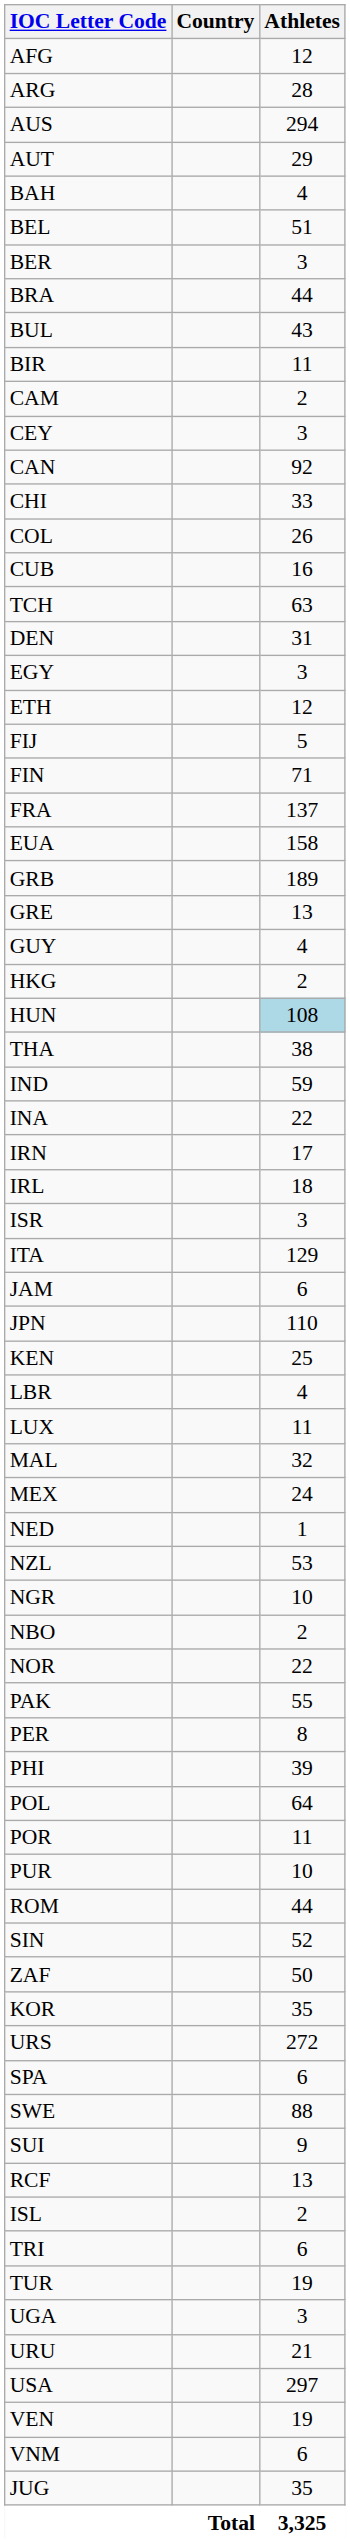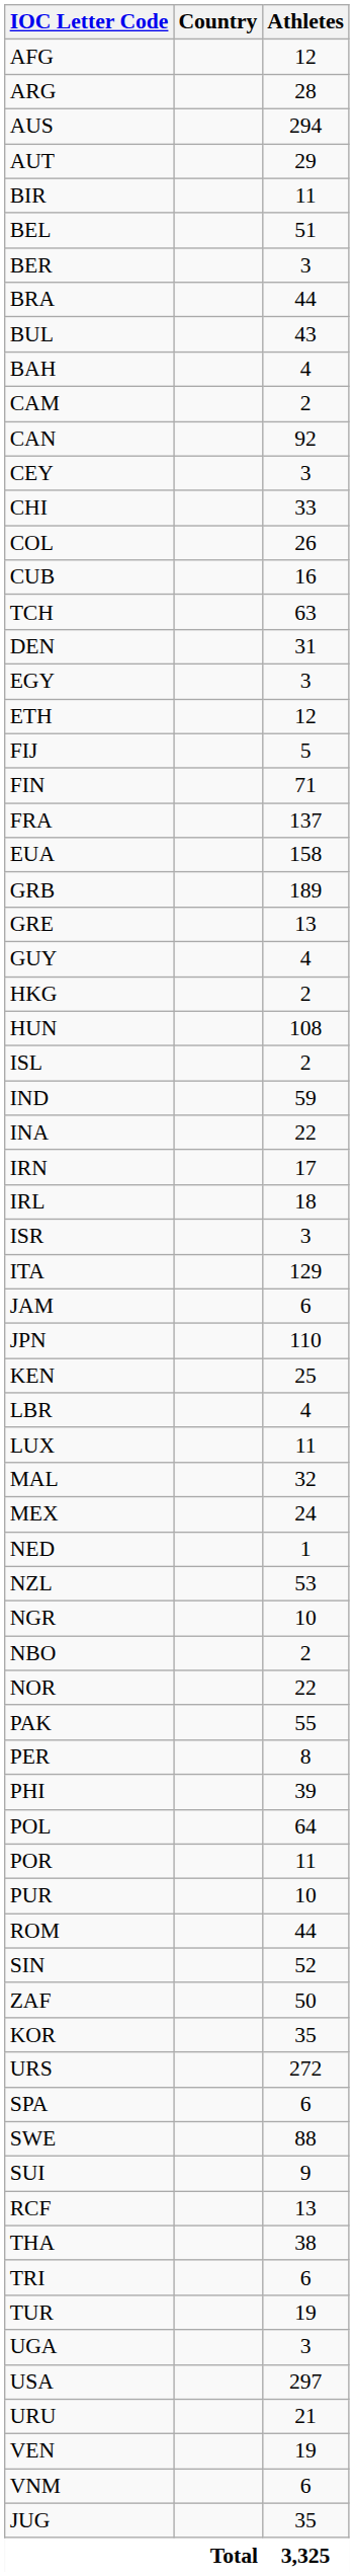rows swapped: BAH <-> BIR
rows swapped: CAN <-> CEY
HUN | Athletes: lightblue background -> no background
rows swapped: ISL <-> THA
rows swapped: USA <-> URU
